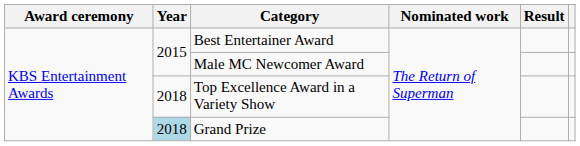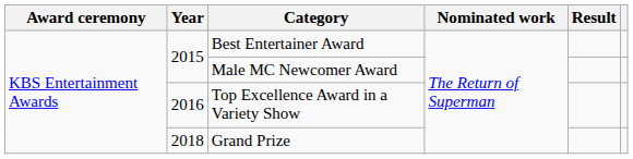Top Excellence Award in a Variety Show | Year: 2018 -> 2016
Grand Prize | Year: lightblue background -> no background
